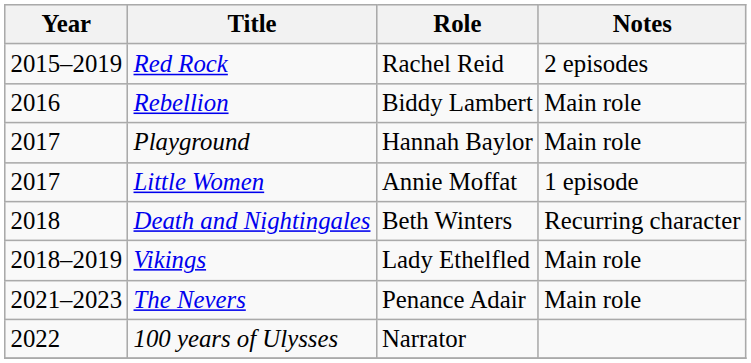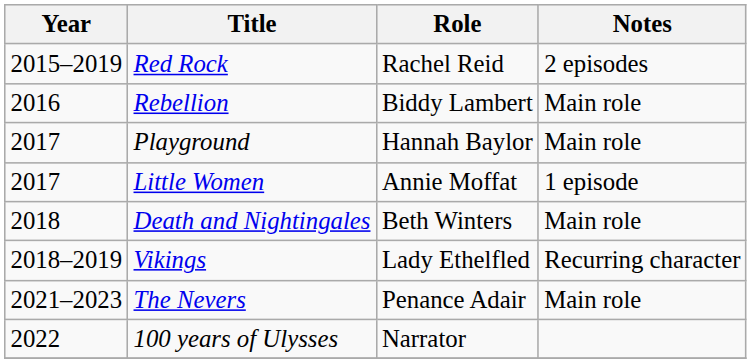Death and Nightingales | Notes: Recurring character -> Main role
Vikings | Notes: Main role -> Recurring character
